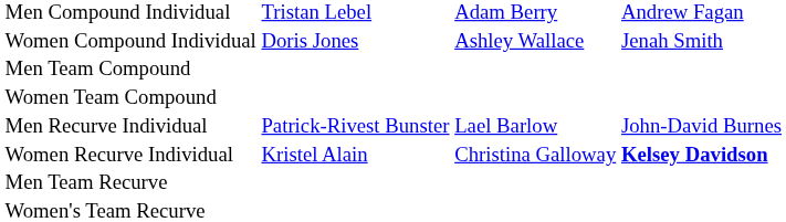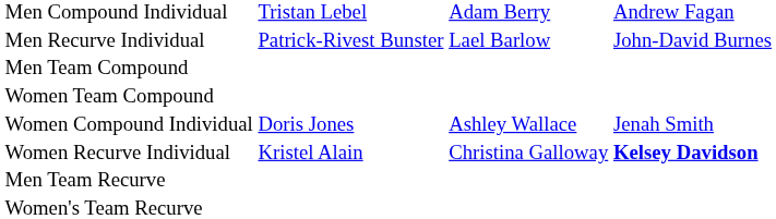rows swapped: Women Compound Individual <-> Men Recurve Individual
